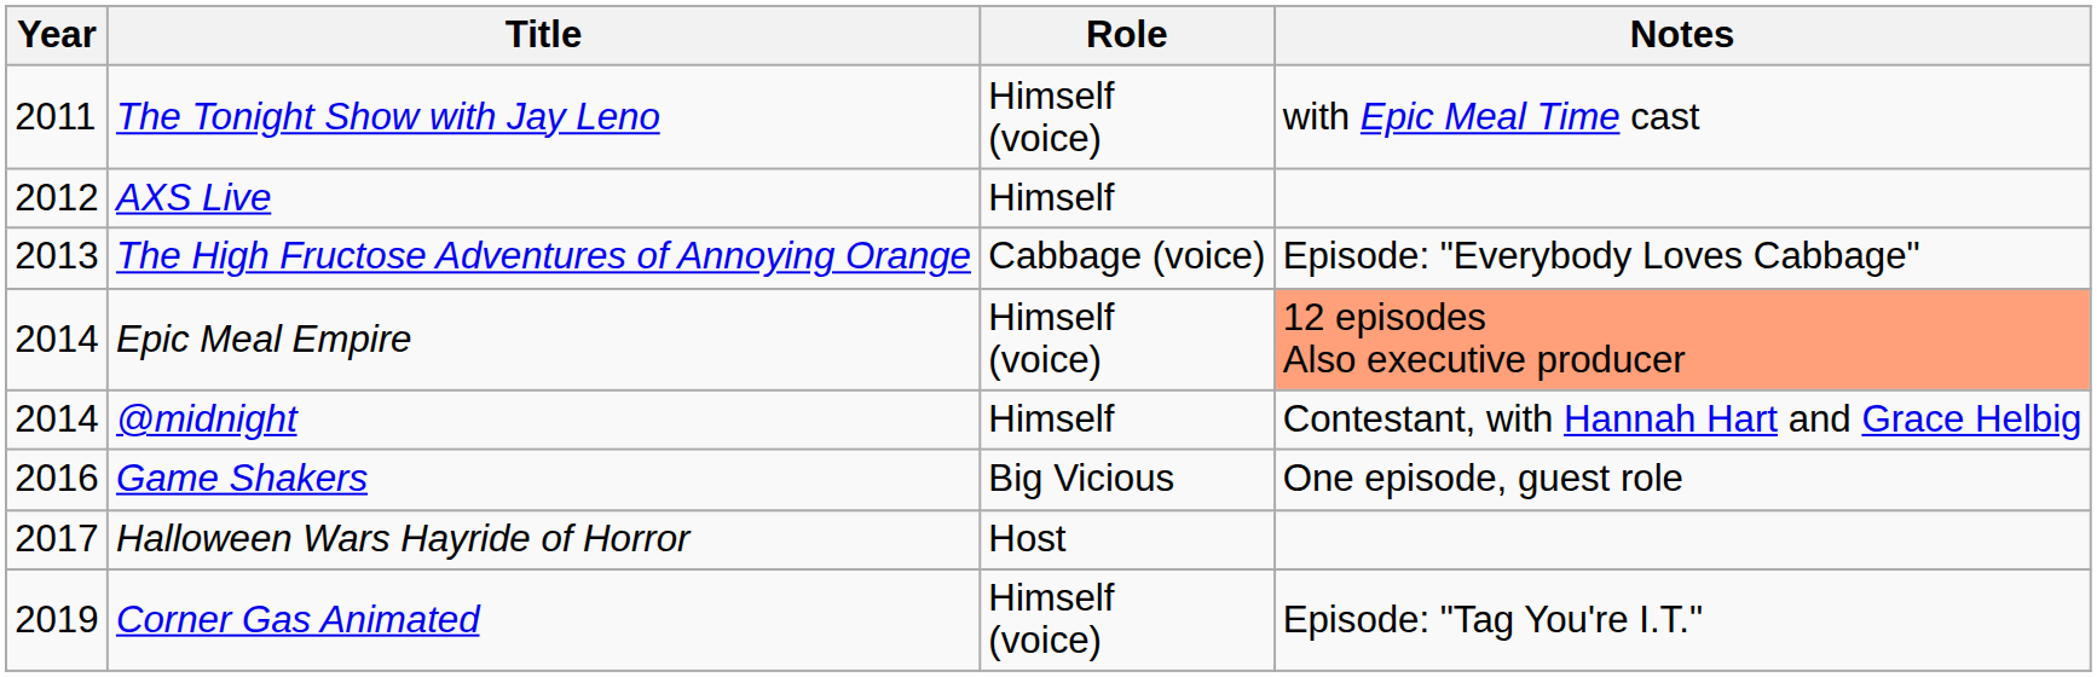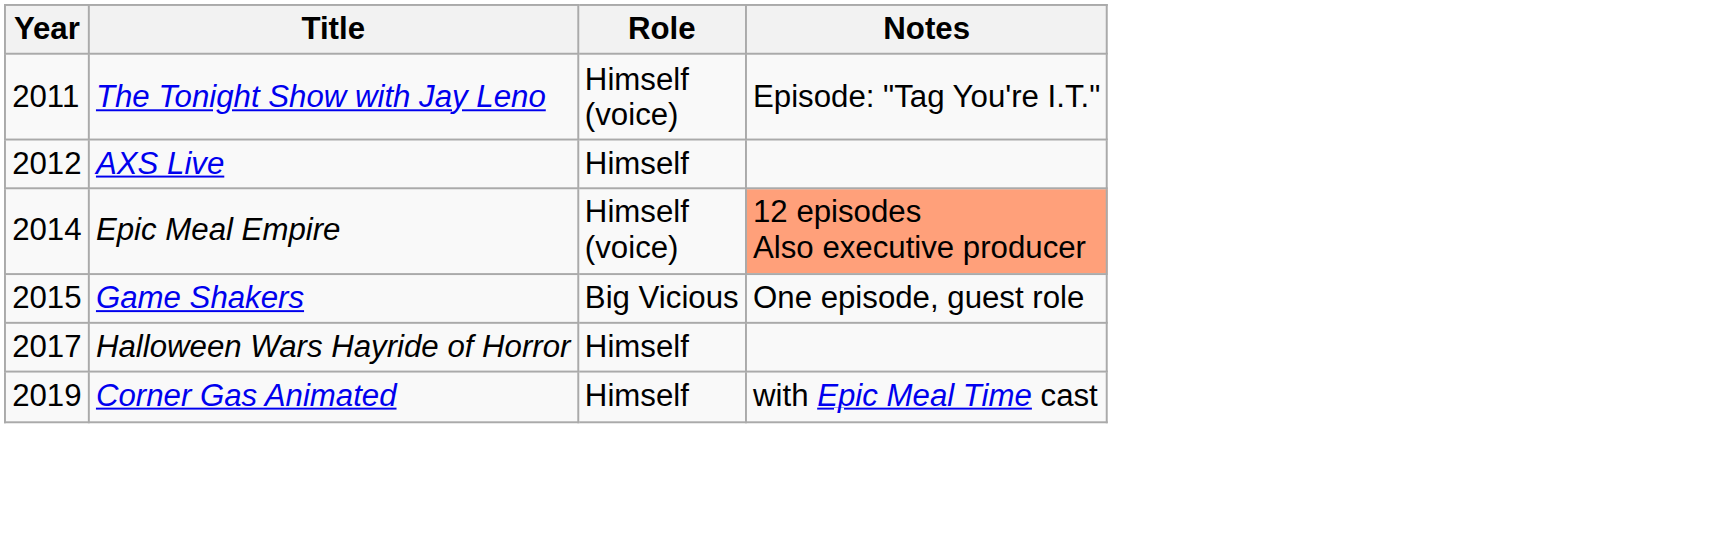The Tonight Show with Jay Leno | Notes: with Epic Meal Time cast -> Episode: "Tag You're I.T."
- row: 2013 | The High Fructose Adventures of Annoying Orange | Cabbage (voice) | Episode: "Everybody Loves Cabbage"
- row: 2014 | @midnight | Himself | Contestant, with Hannah Hart and Grace Helbig
Game Shakers | Year: 2016 -> 2015
Halloween Wars Hayride of Horror | Role: Host -> Himself
Corner Gas Animated | Role: Himself (voice) -> Himself
Corner Gas Animated | Notes: Episode: "Tag You're I.T." -> with Epic Meal Time cast
